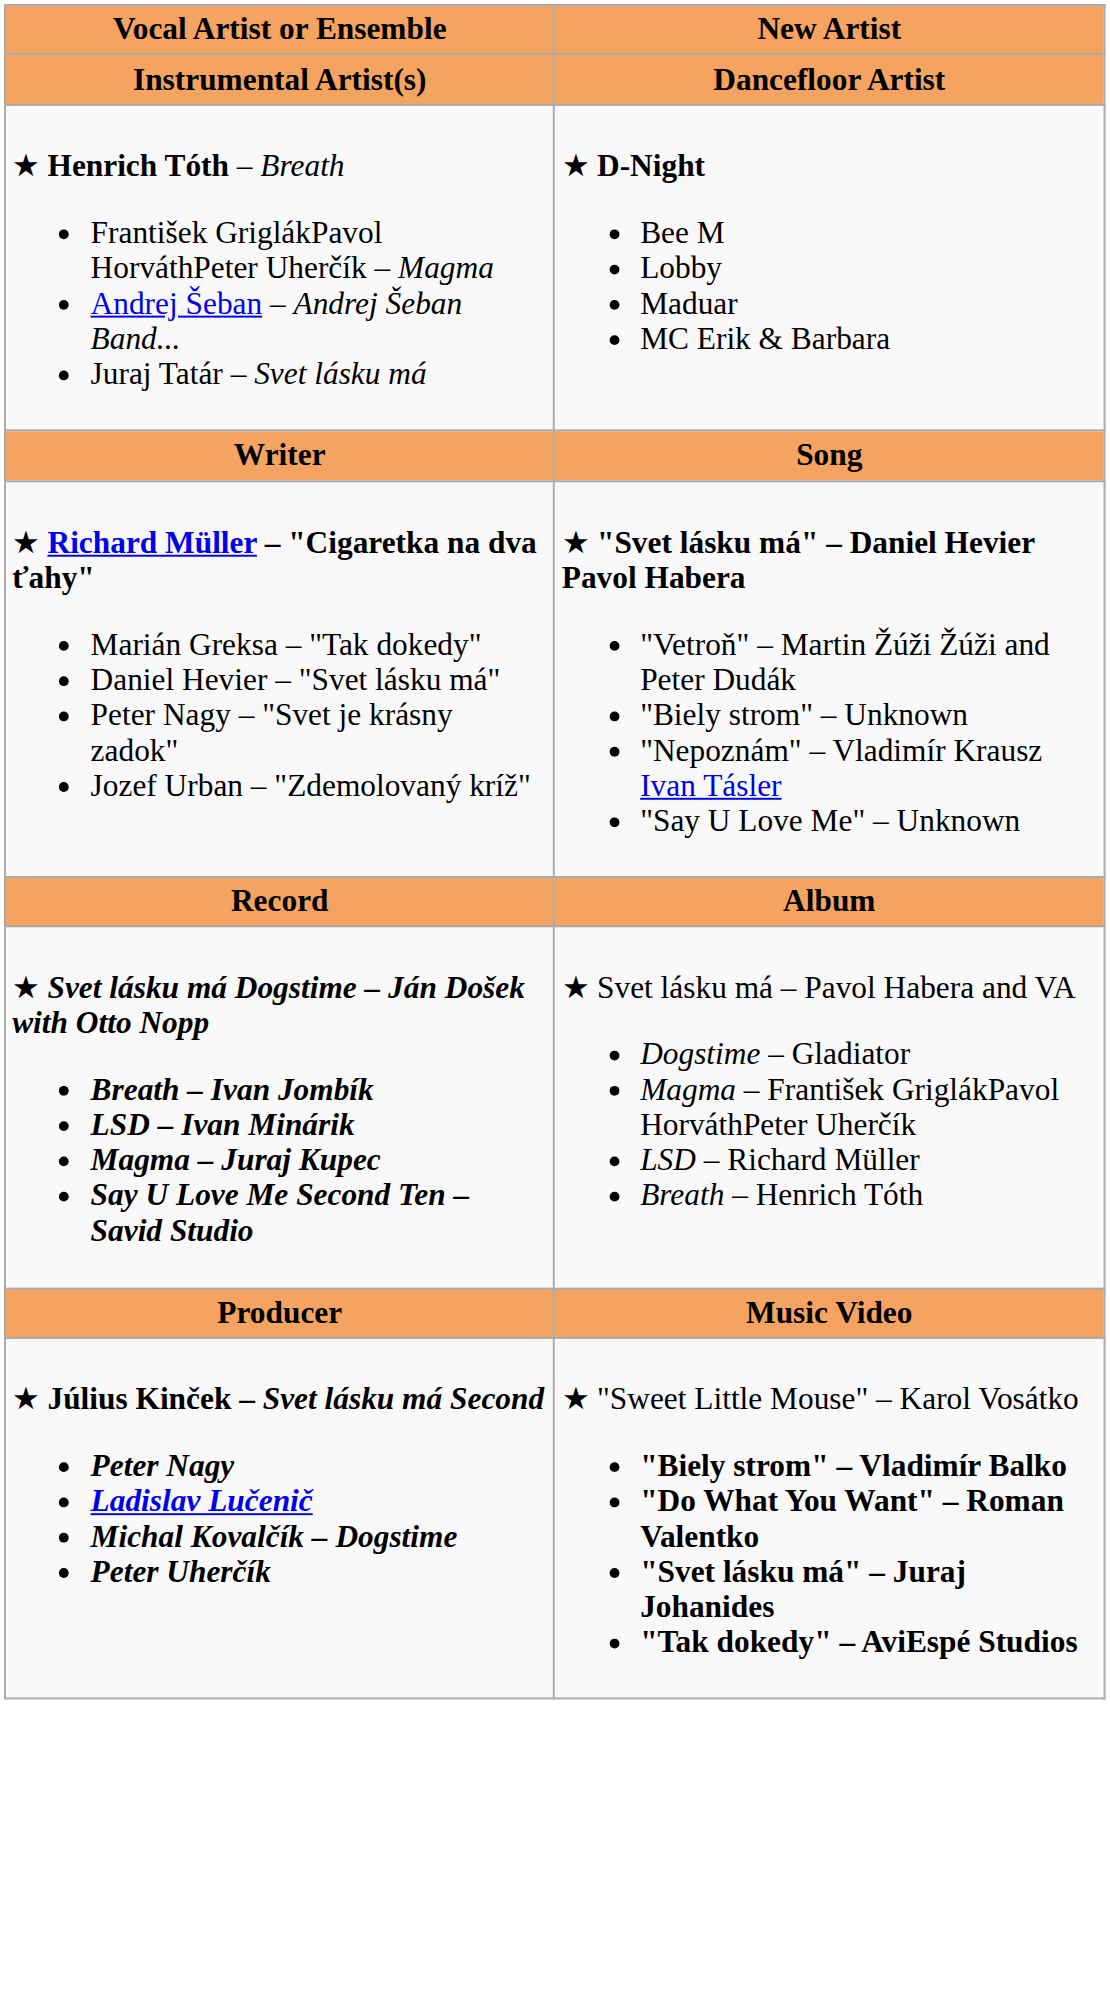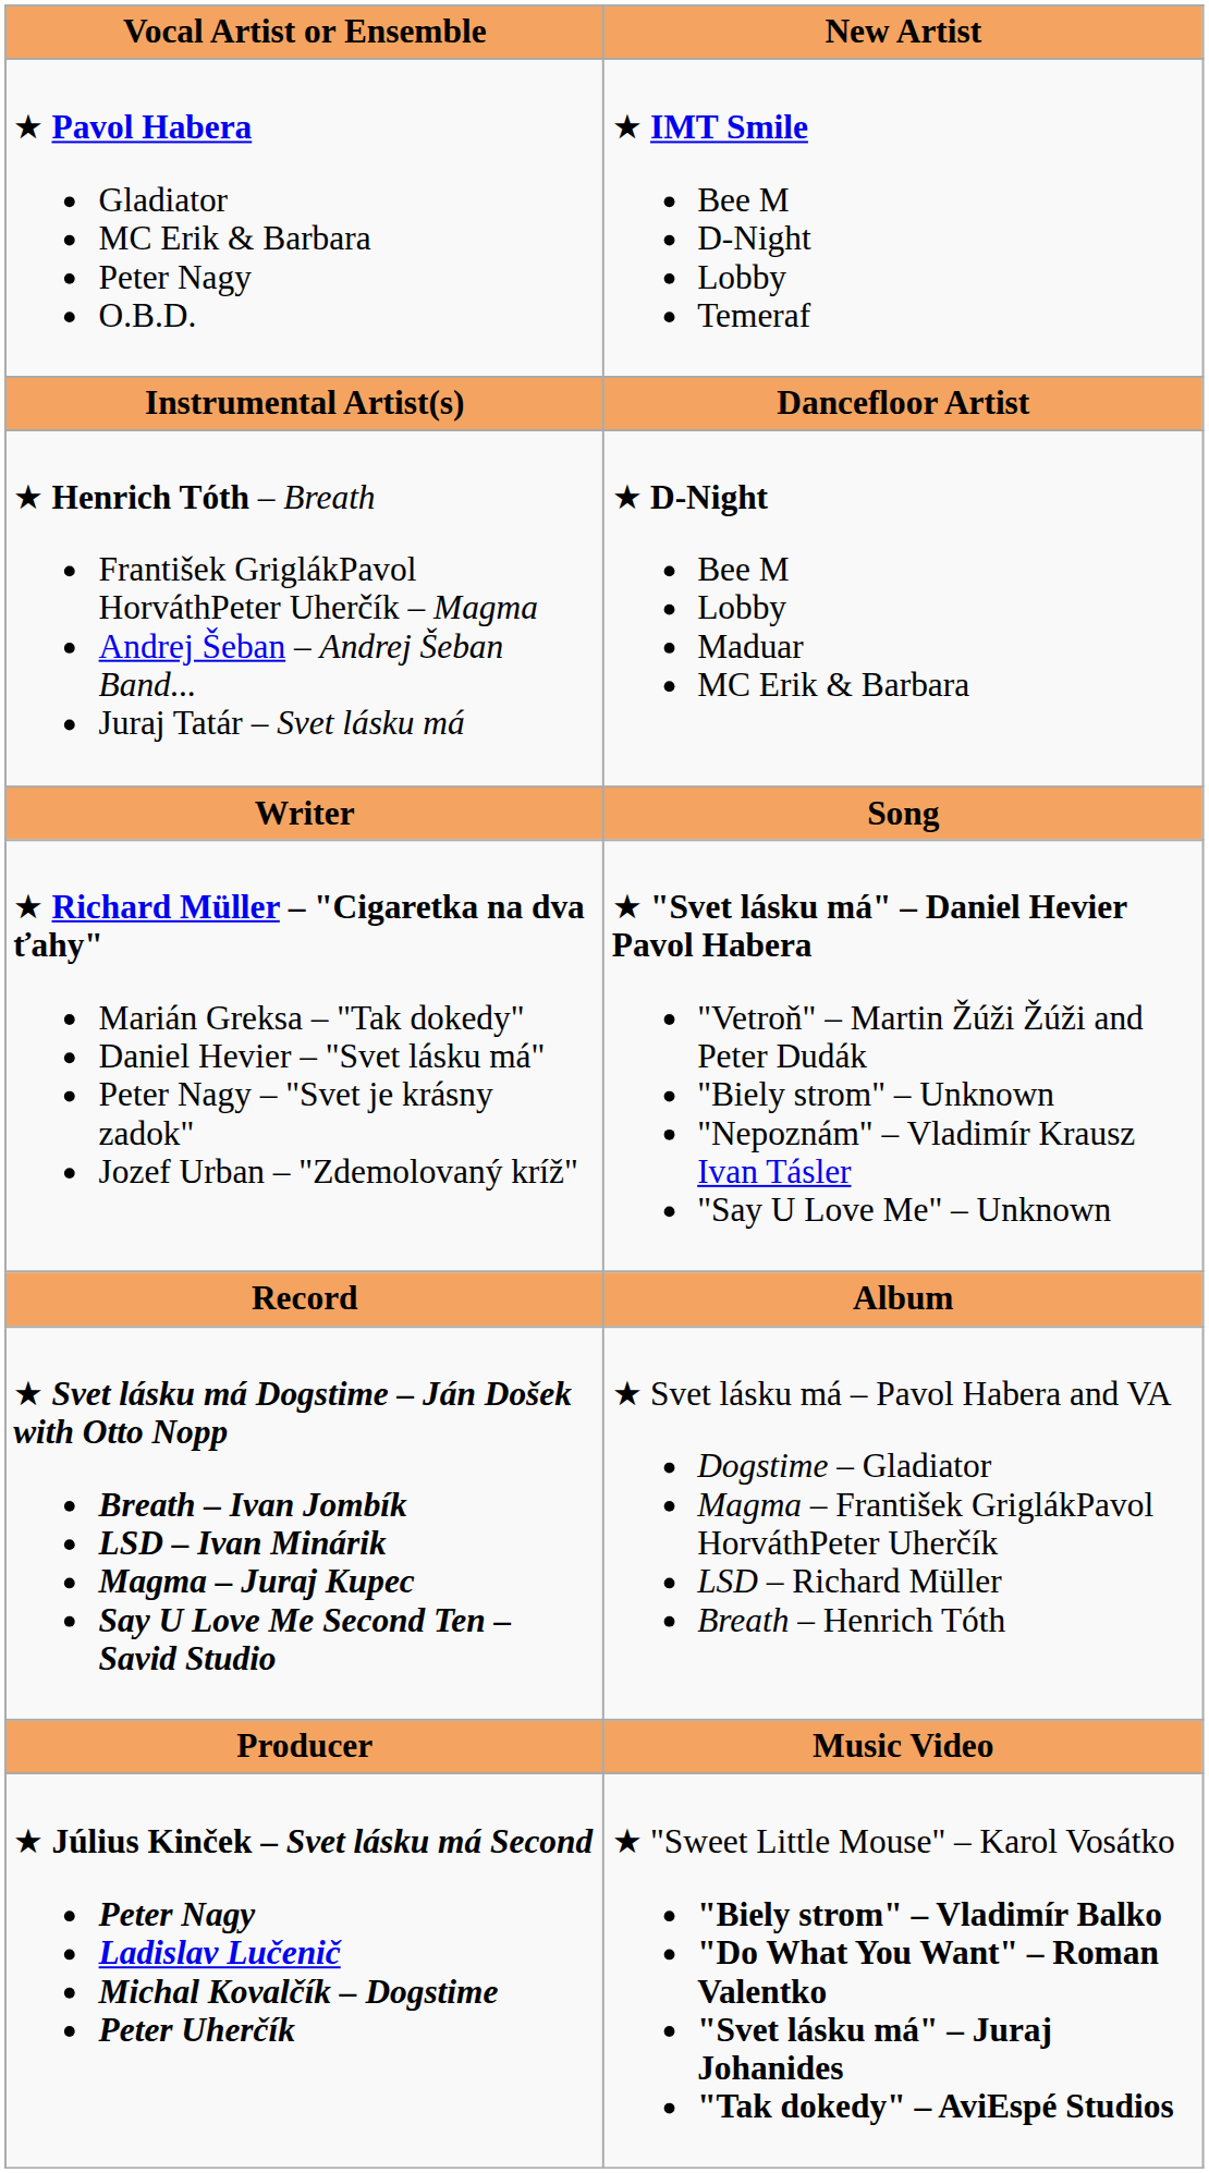+ row: ★ Pavol Habera Gladiator MC Erik & Barbara Peter Nagy O.B.D. | ★ IMT Smile Bee M D-Night Lobby Temeraf
